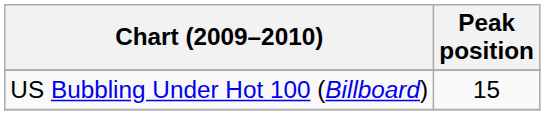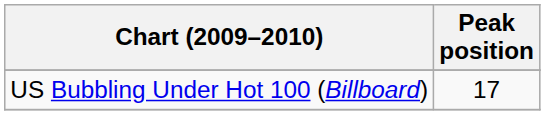US Bubbling Under Hot 100 (Billboard) | Peak position: 15 -> 17
